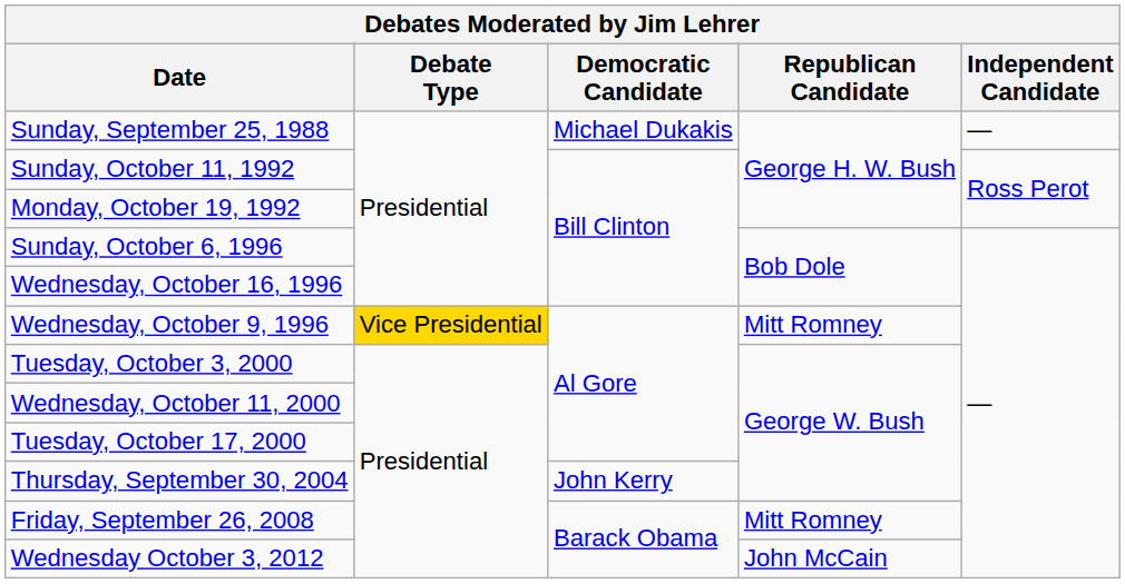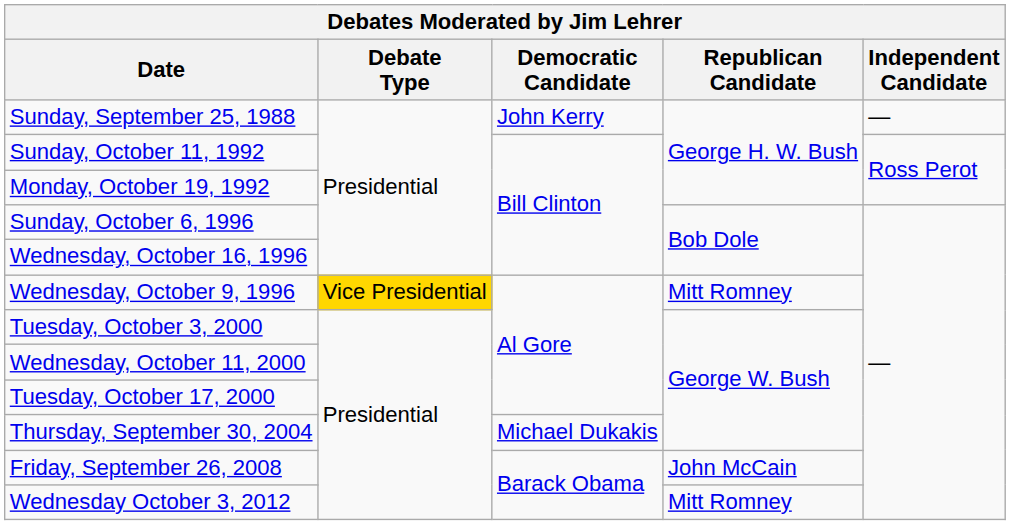Sunday, September 25, 1988 | Democratic Candidate: Michael Dukakis -> John Kerry
Thursday, September 30, 2004 | Democratic Candidate: John Kerry -> Michael Dukakis
Friday, September 26, 2008 | Republican Candidate: Mitt Romney -> John McCain
Wednesday October 3, 2012 | Republican Candidate: John McCain -> Mitt Romney
